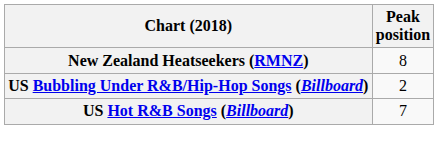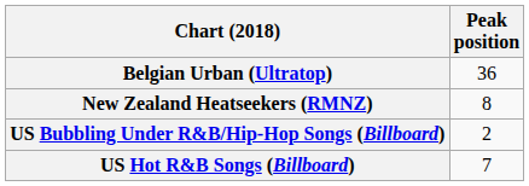+ row: Belgian Urban (Ultratop) | 36
